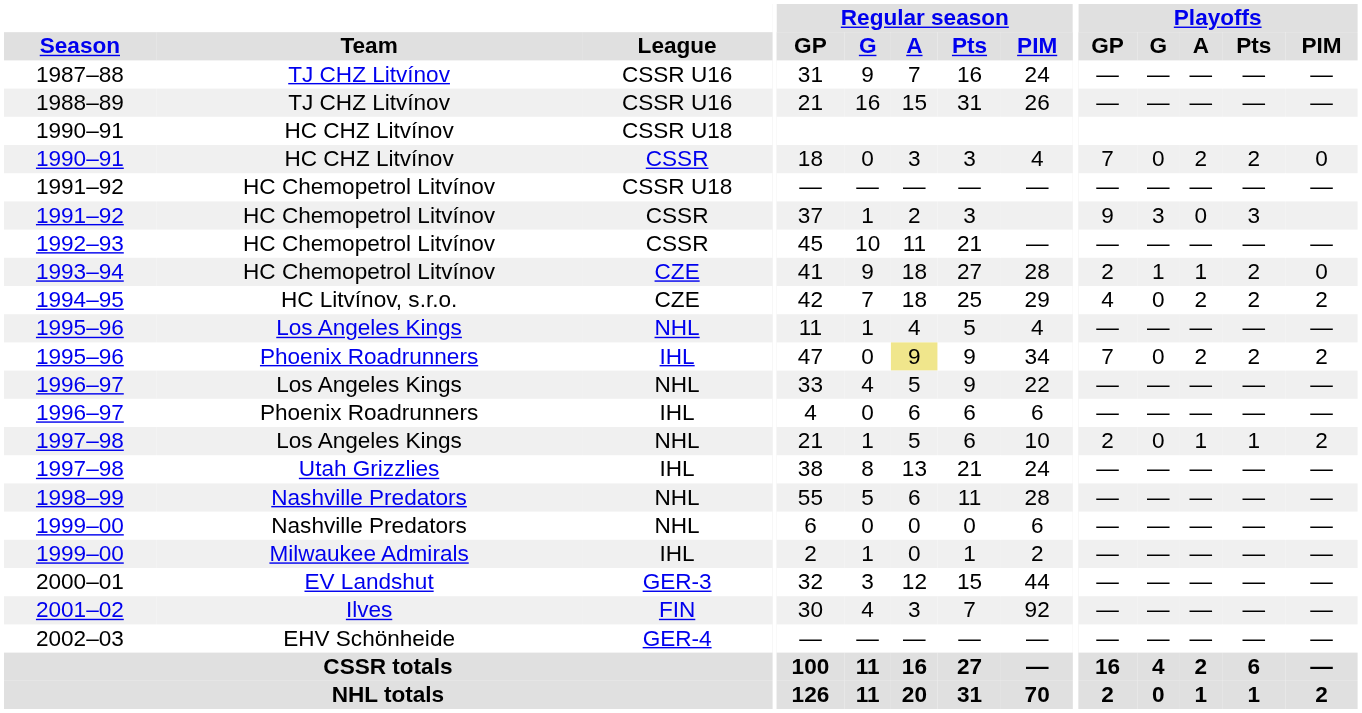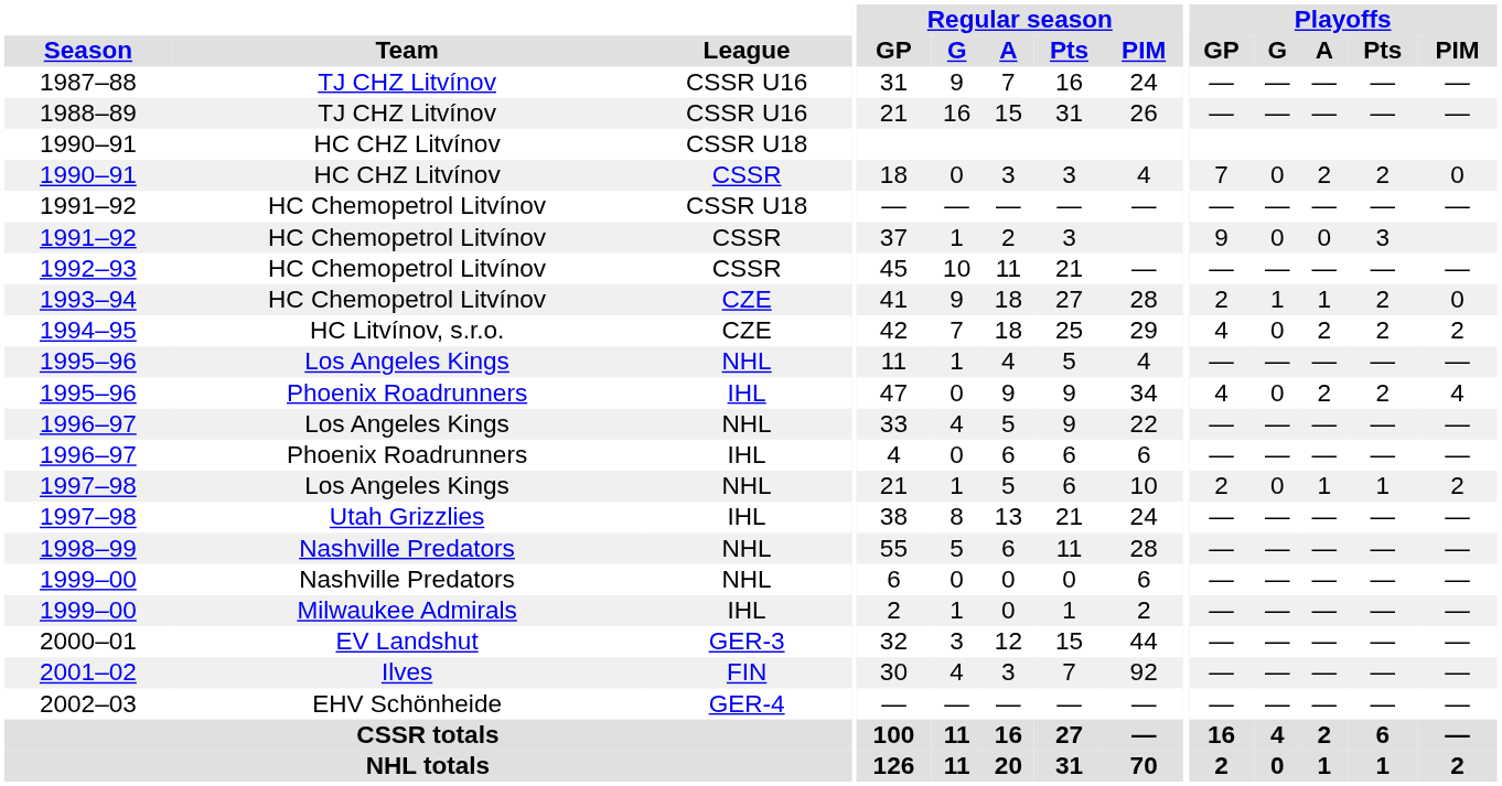1991–92 / CSSR | Playoffs / G: 3 -> 0
1995–96 / IHL | Regular season / A: khaki background -> no background
1995–96 / IHL | Playoffs / GP: 7 -> 4
1995–96 / IHL | Playoffs / PIM: 2 -> 4
